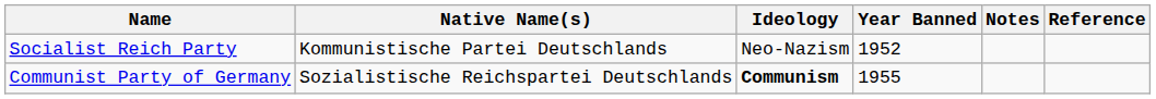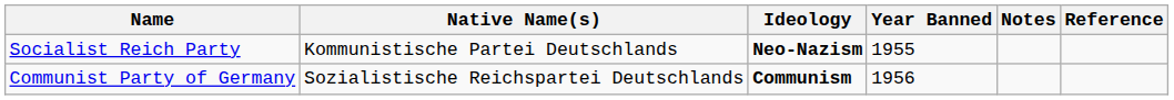Socialist Reich Party | Ideology: normal -> bold
Socialist Reich Party | Year Banned: 1952 -> 1955
Communist Party of Germany | Year Banned: 1955 -> 1956
